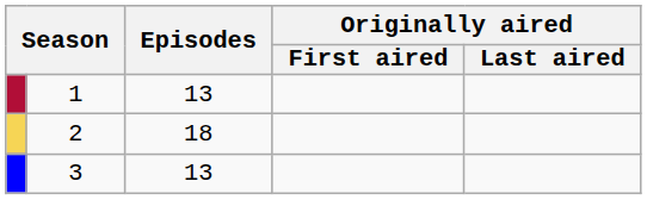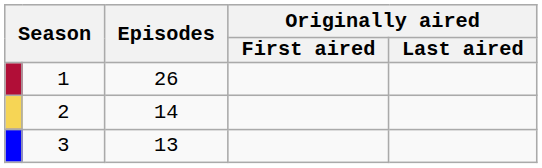1 | Episodes: 13 -> 26
2 | Episodes: 18 -> 14
